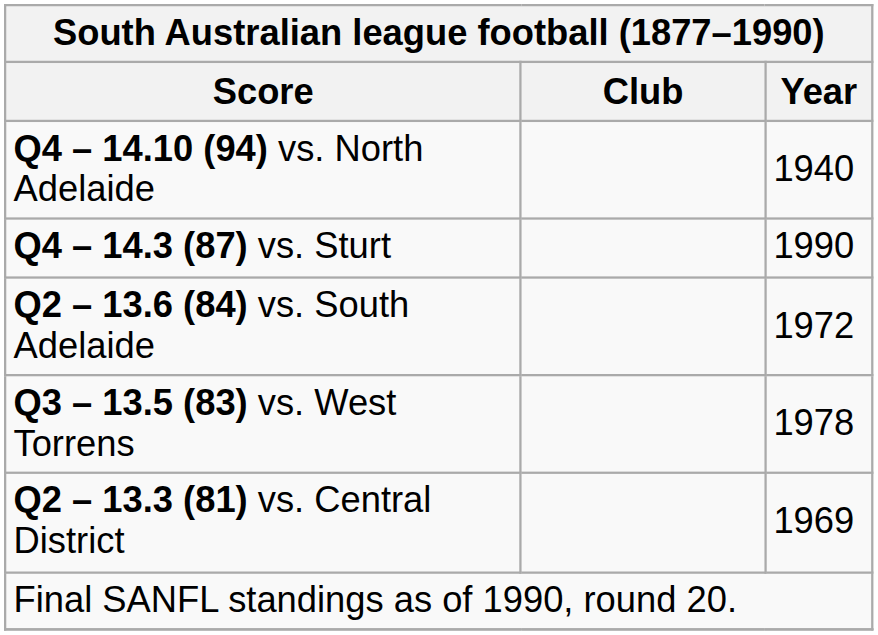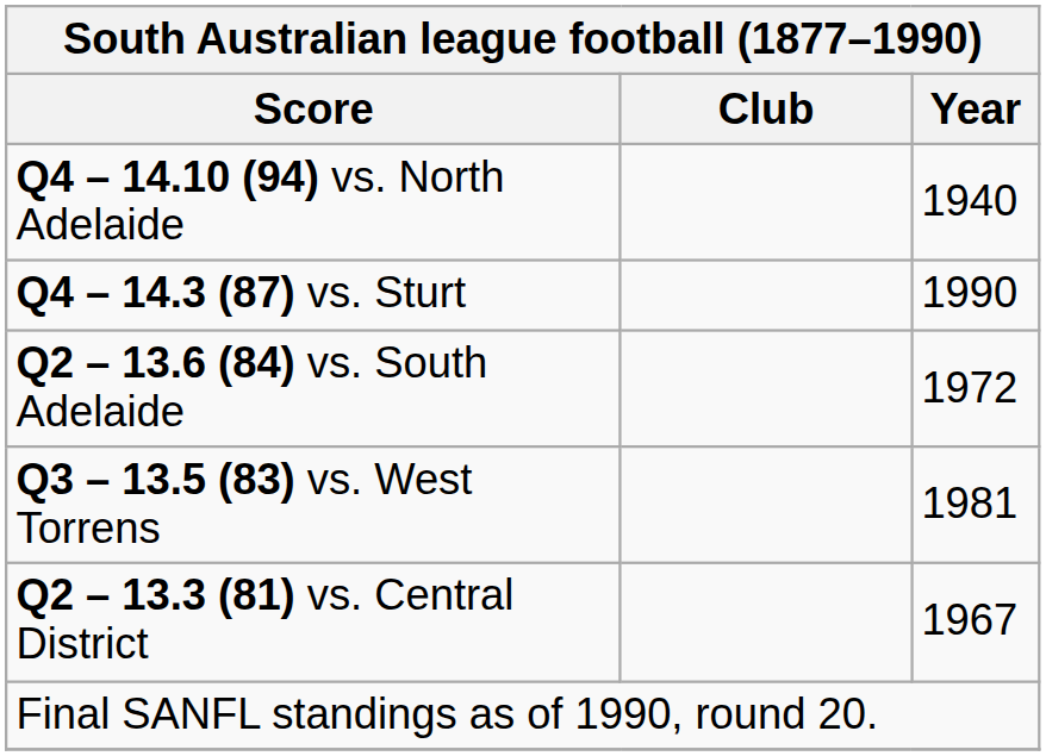Q3 – 13.5 (83) vs. West Torrens | South Australian league football (1877–1990) / Year: 1978 -> 1981
Q2 – 13.3 (81) vs. Central District | South Australian league football (1877–1990) / Year: 1969 -> 1967
